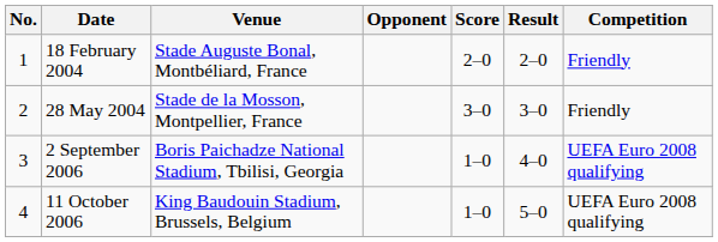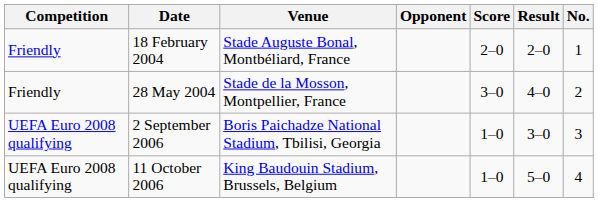columns swapped: No. <-> Competition
28 May 2004 | Result: 3–0 -> 4–0
2 September 2006 | Result: 4–0 -> 3–0
